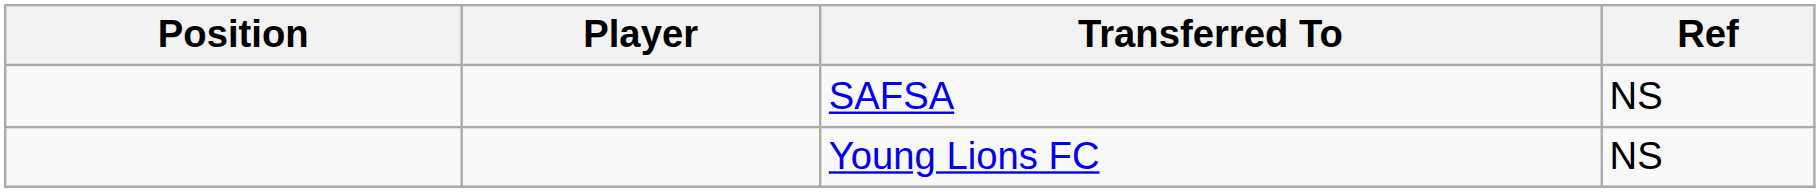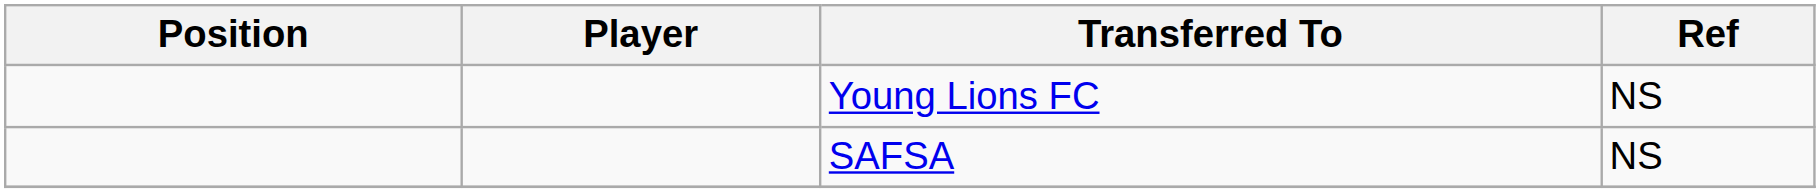rows swapped: Young Lions FC <-> SAFSA
